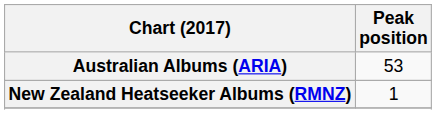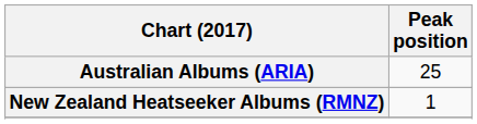Australian Albums (ARIA) | Peak position: 53 -> 25
